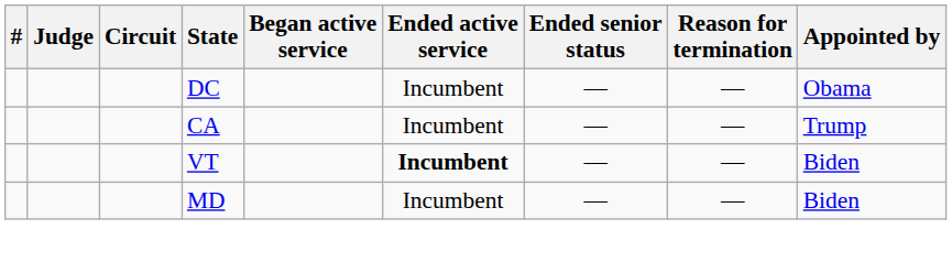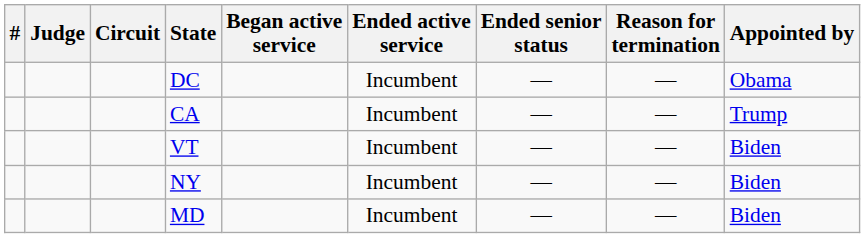VT | Ended active service: bold -> normal
+ row: NY | Incumbent | — | — | Biden
